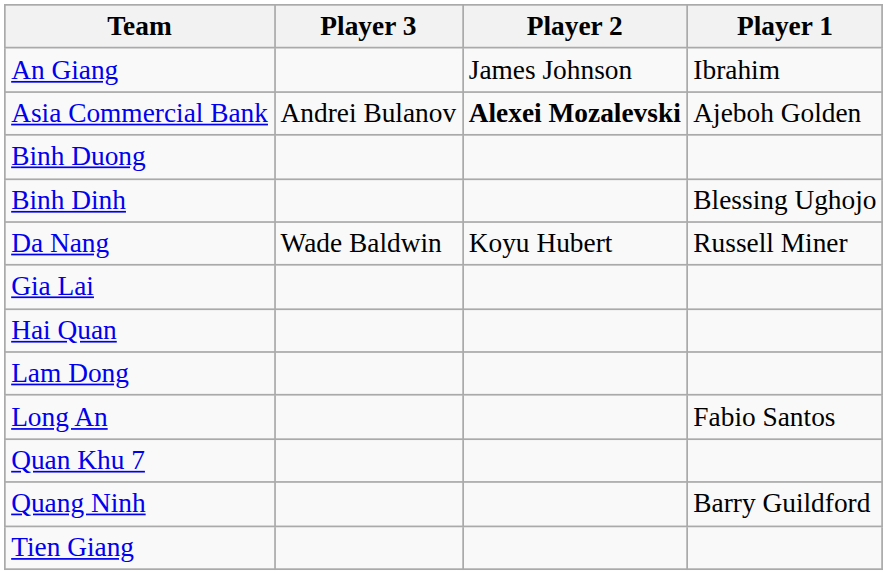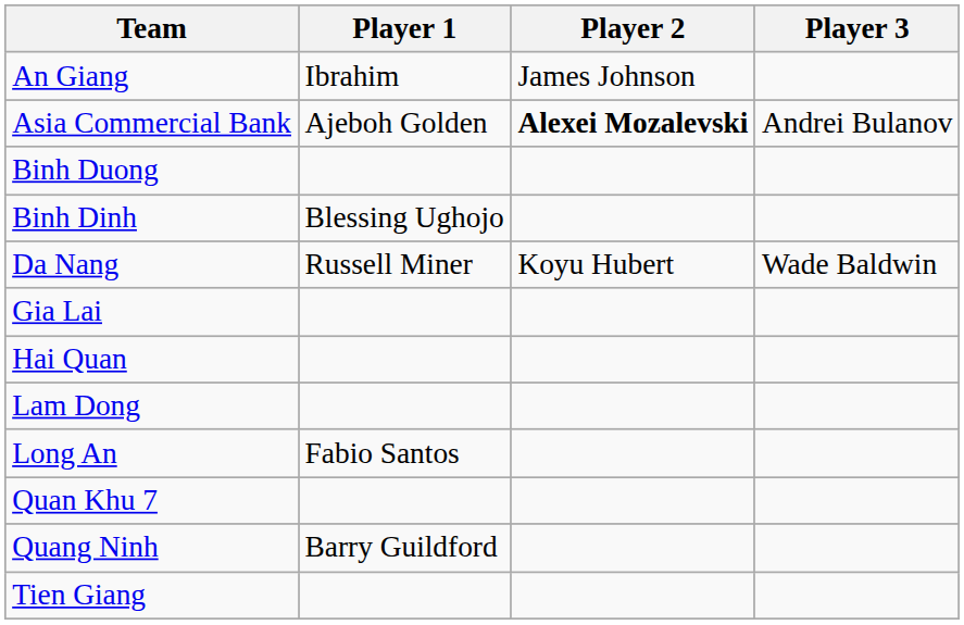columns swapped: Player 1 <-> Player 3
